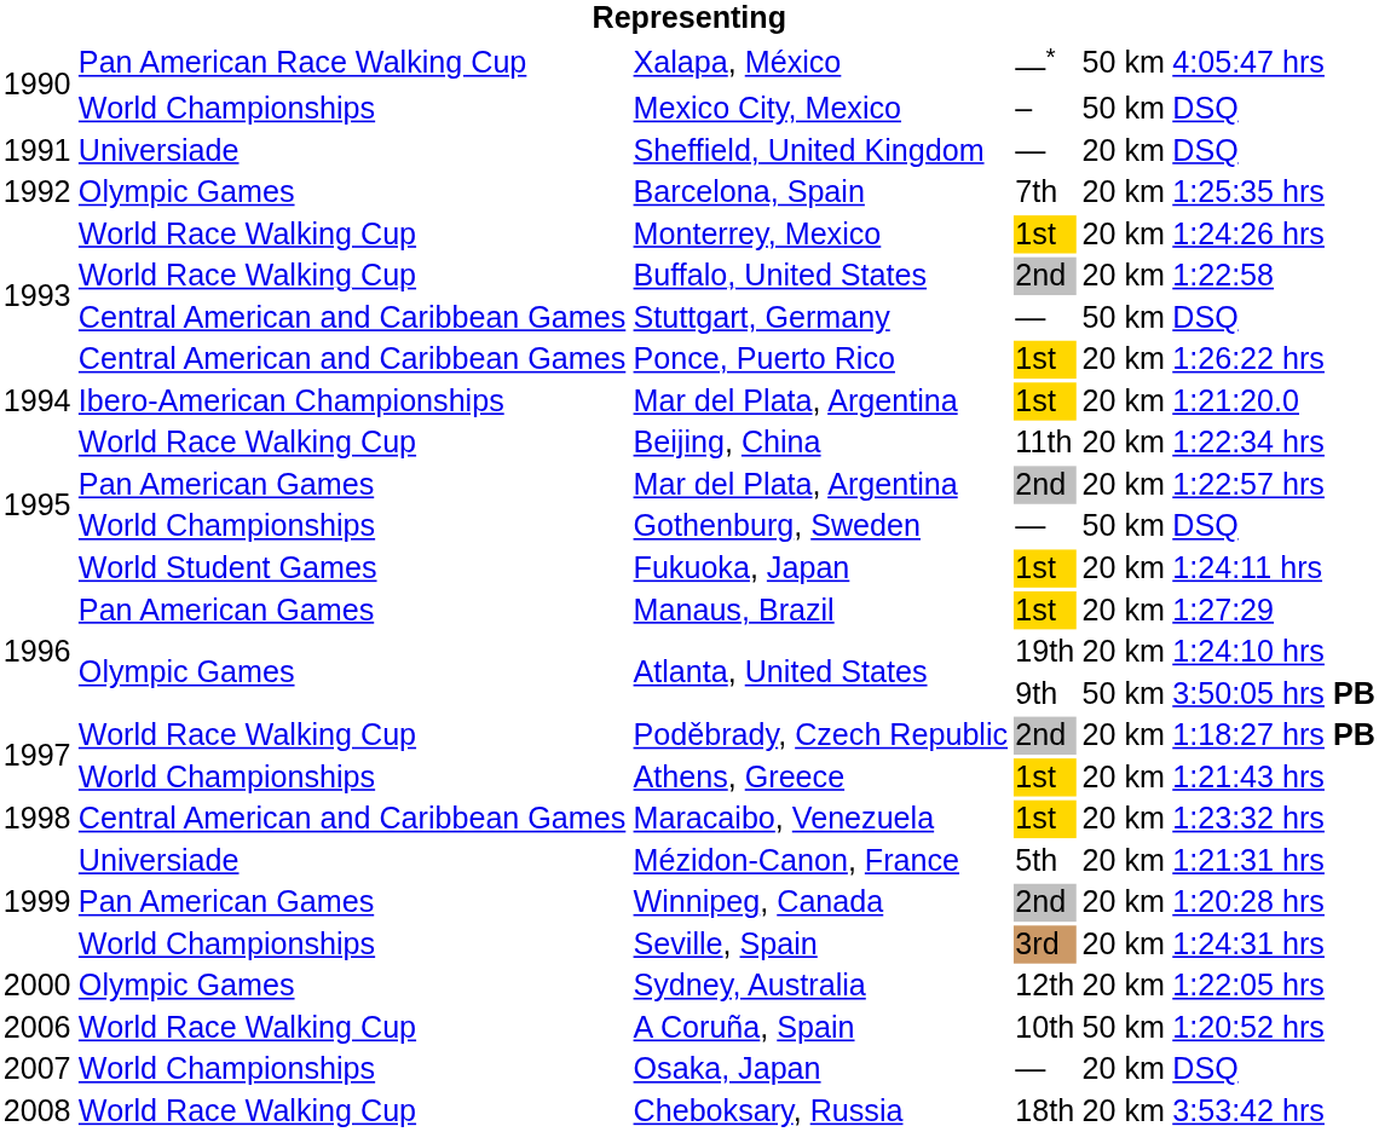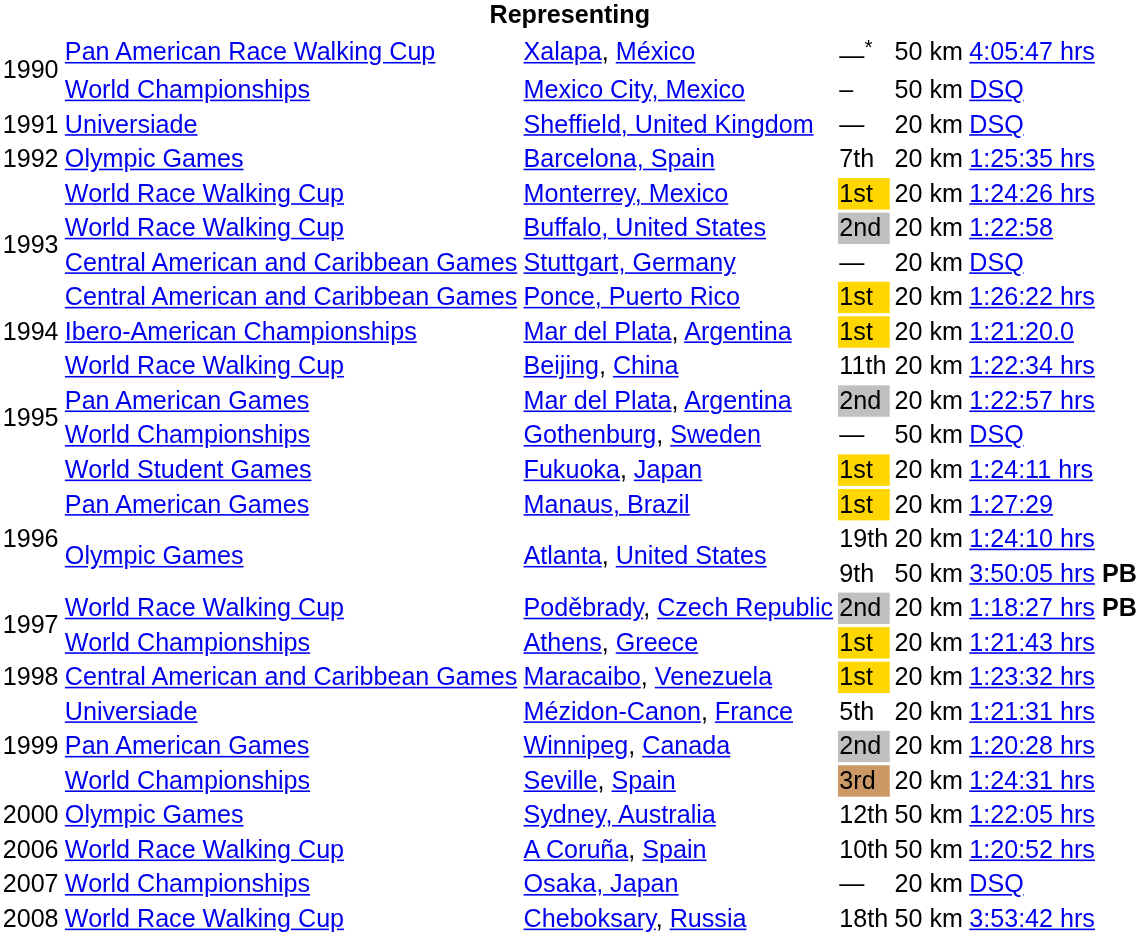Stuttgart, Germany | column 5: 50 km -> 20 km
Sydney, Australia | column 5: 20 km -> 50 km
Cheboksary, Russia | column 5: 20 km -> 50 km
